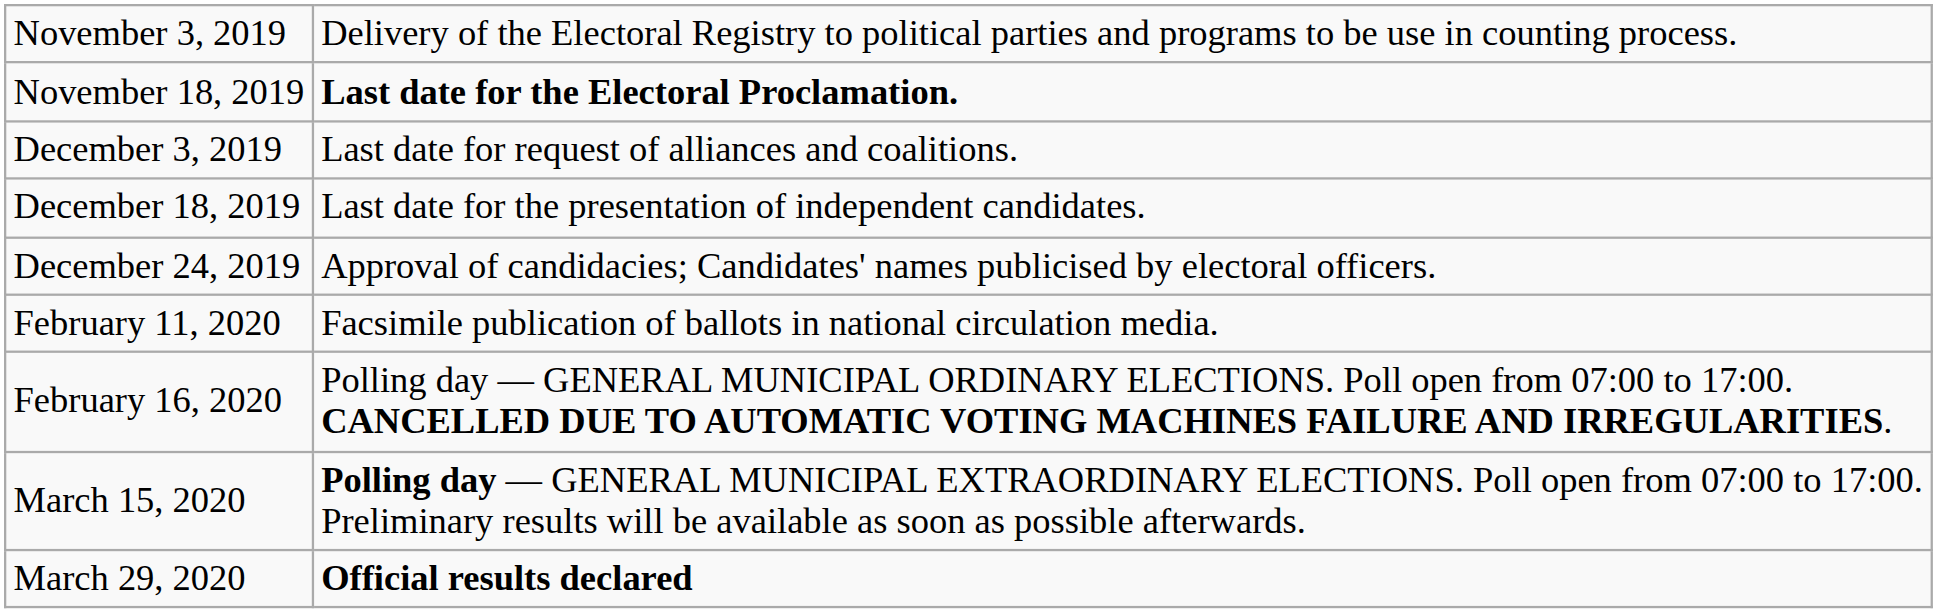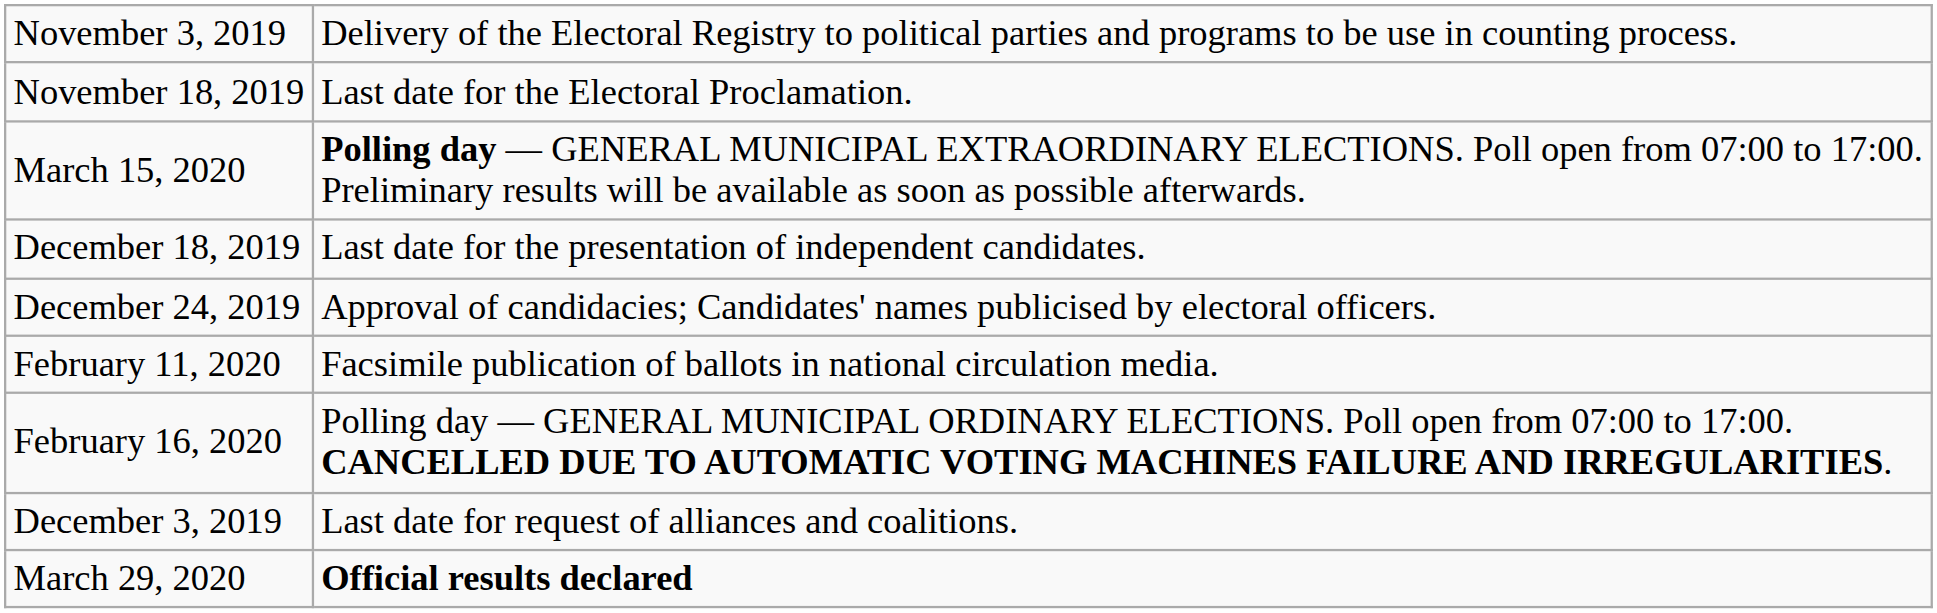November 18, 2019 | column 2: bold -> normal
rows swapped: December 3, 2019 <-> March 15, 2020
